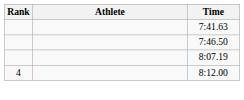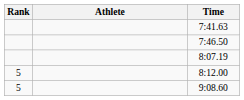8:12.00 | Rank: 4 -> 5
+ row: 5 | 9:08.60
